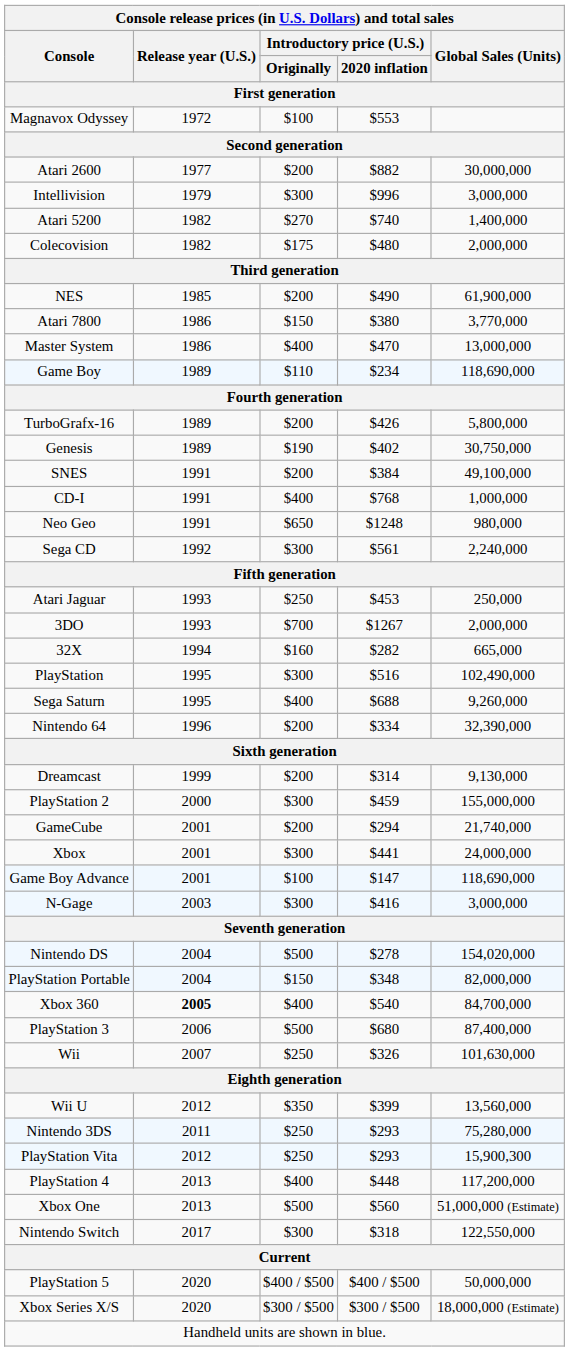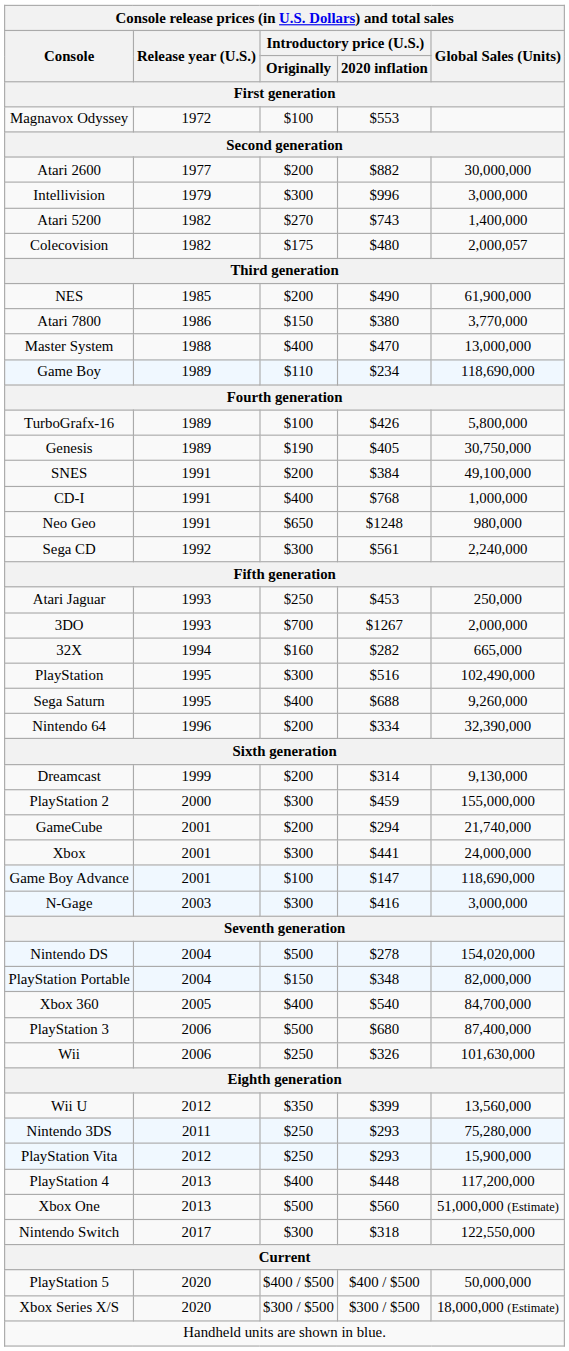Atari 5200 | Introductory price (U.S.) / 2020 inflation: $740 -> $743
Colecovision | Global Sales (Units): 2,000,000 -> 2,000,057
Master System | Release year (U.S.): 1986 -> 1988
TurboGrafx-16 | Introductory price (U.S.) / Originally: $200 -> $100
Genesis | Introductory price (U.S.) / 2020 inflation: $402 -> $405
Xbox 360 | Release year (U.S.): bold -> normal
Wii | Release year (U.S.): 2007 -> 2006
PlayStation Vita | Global Sales (Units): 15,900,300 -> 15,900,000
